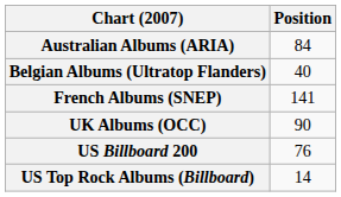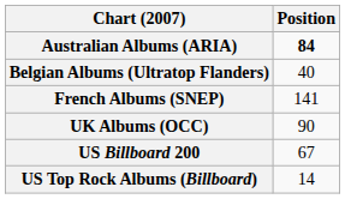Australian Albums (ARIA) | Position: normal -> bold
US Billboard 200 | Position: 76 -> 67
